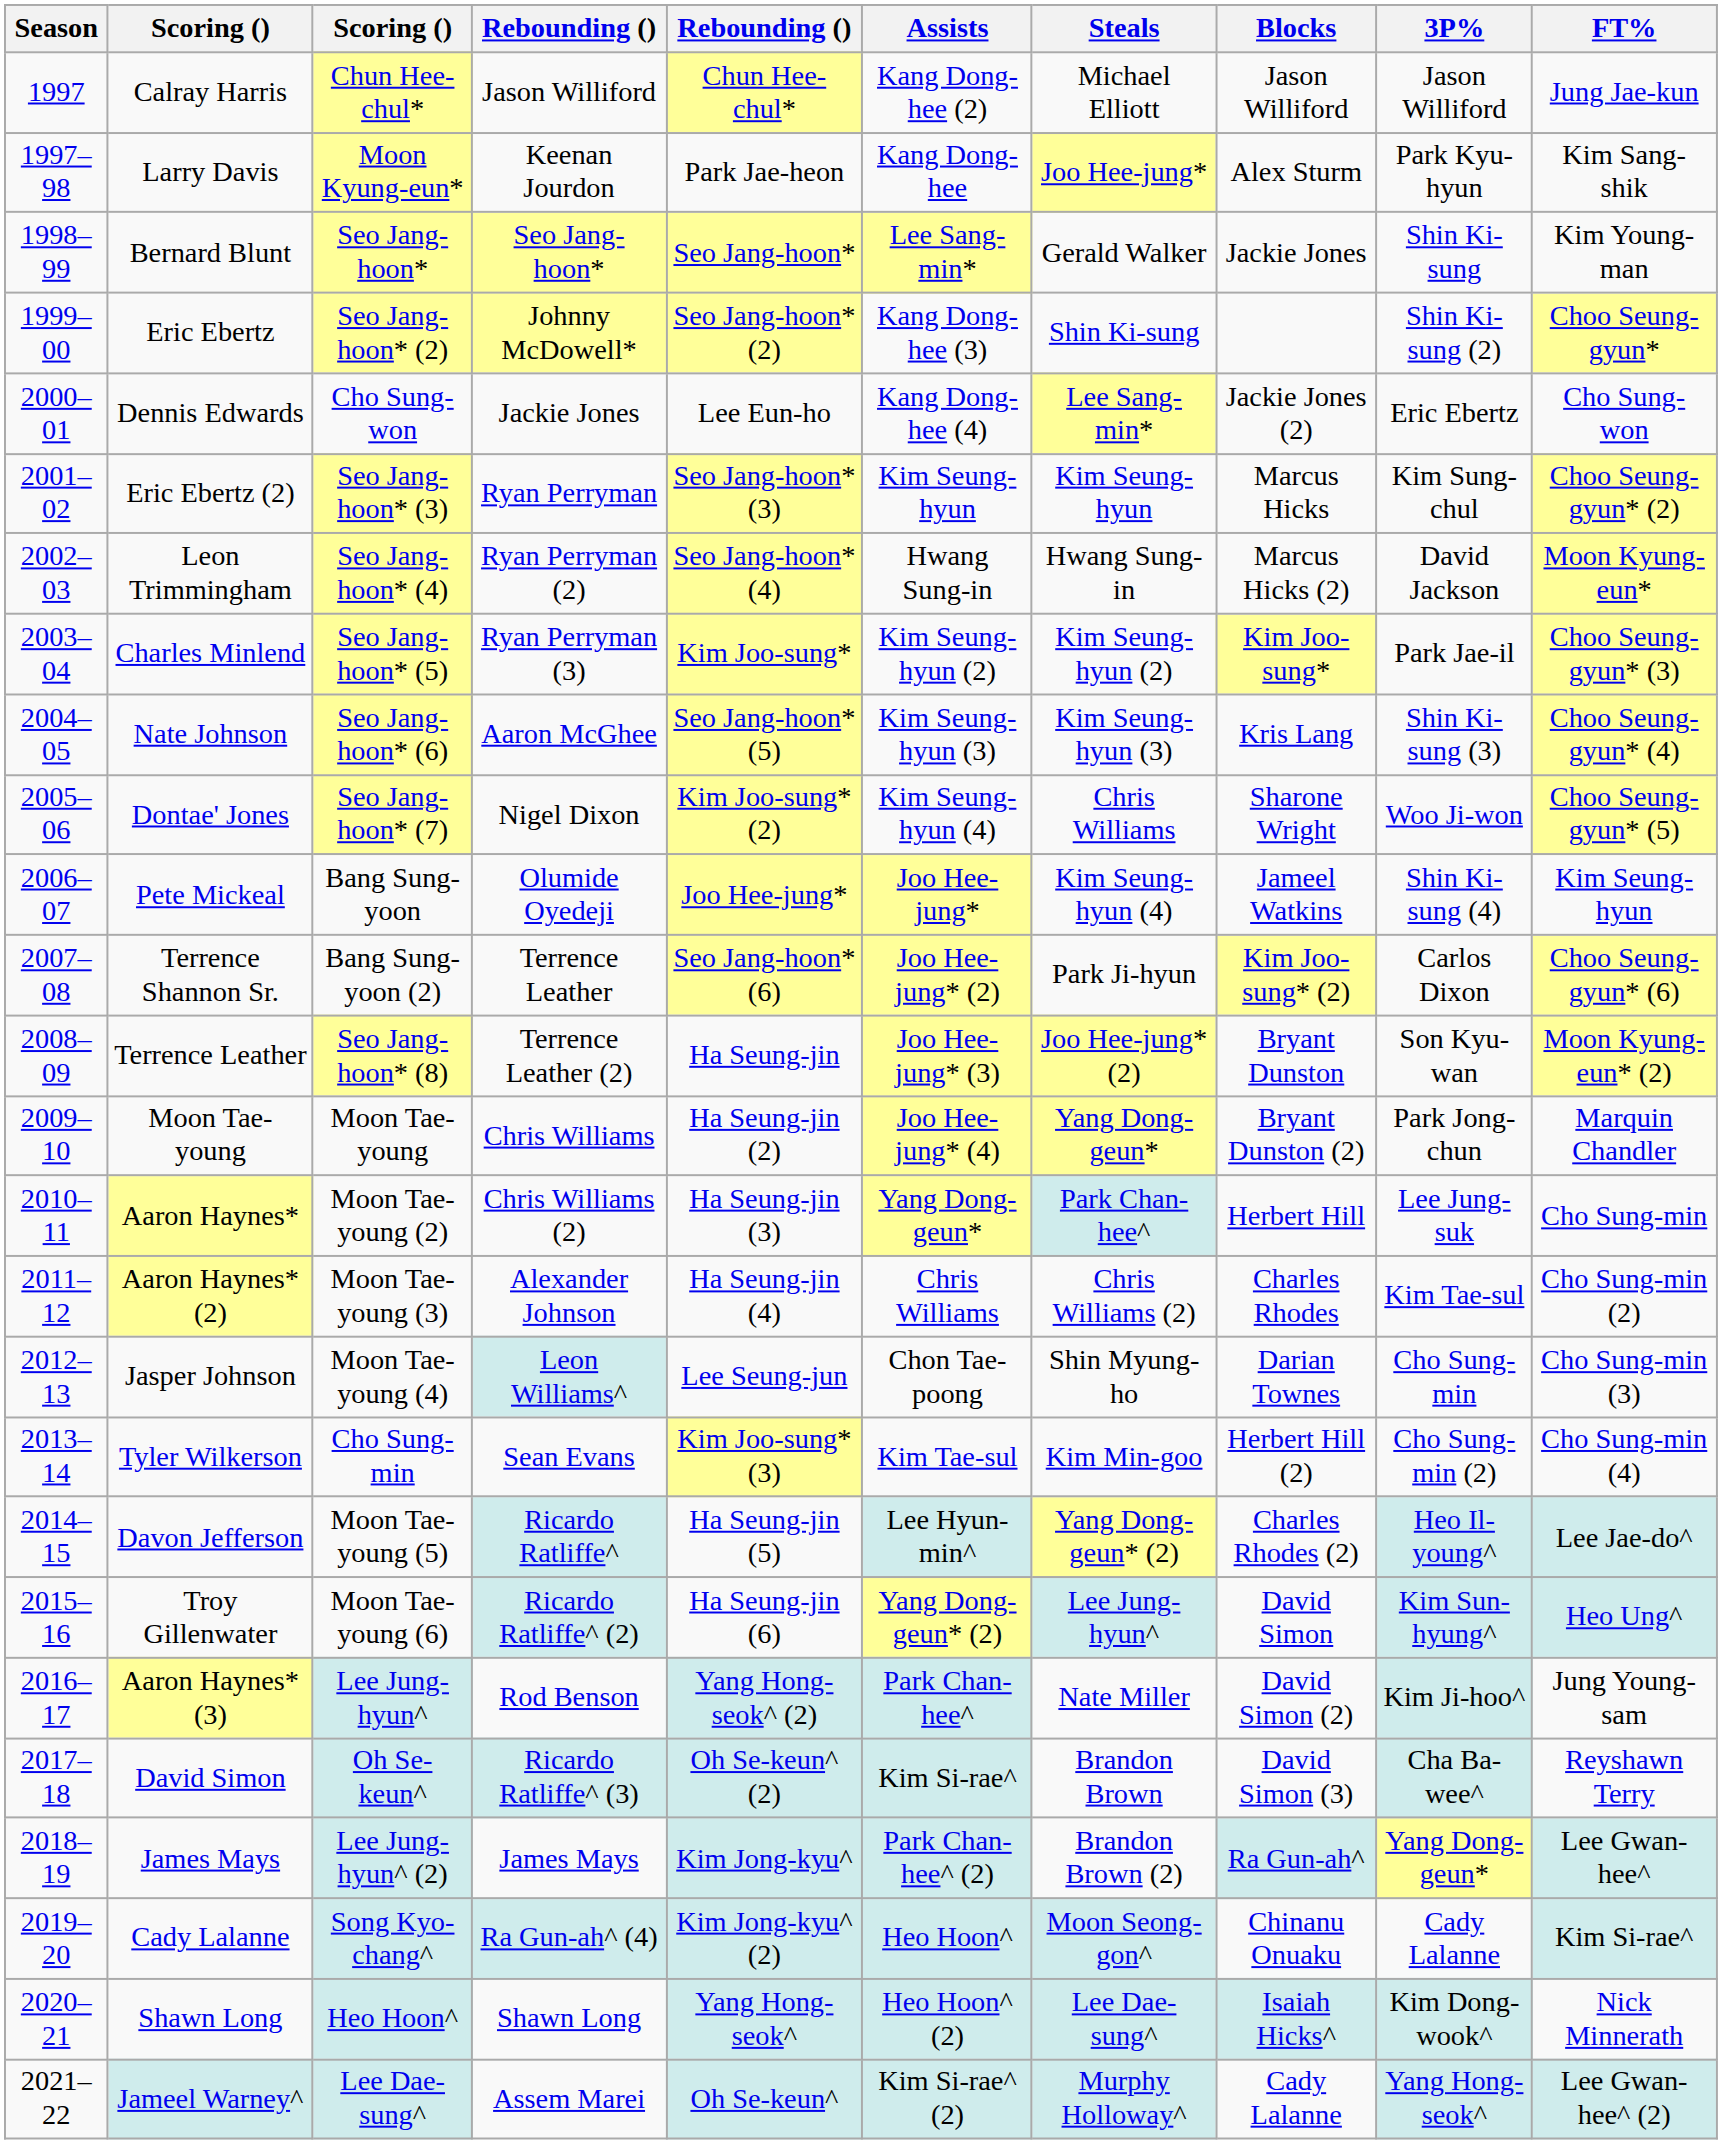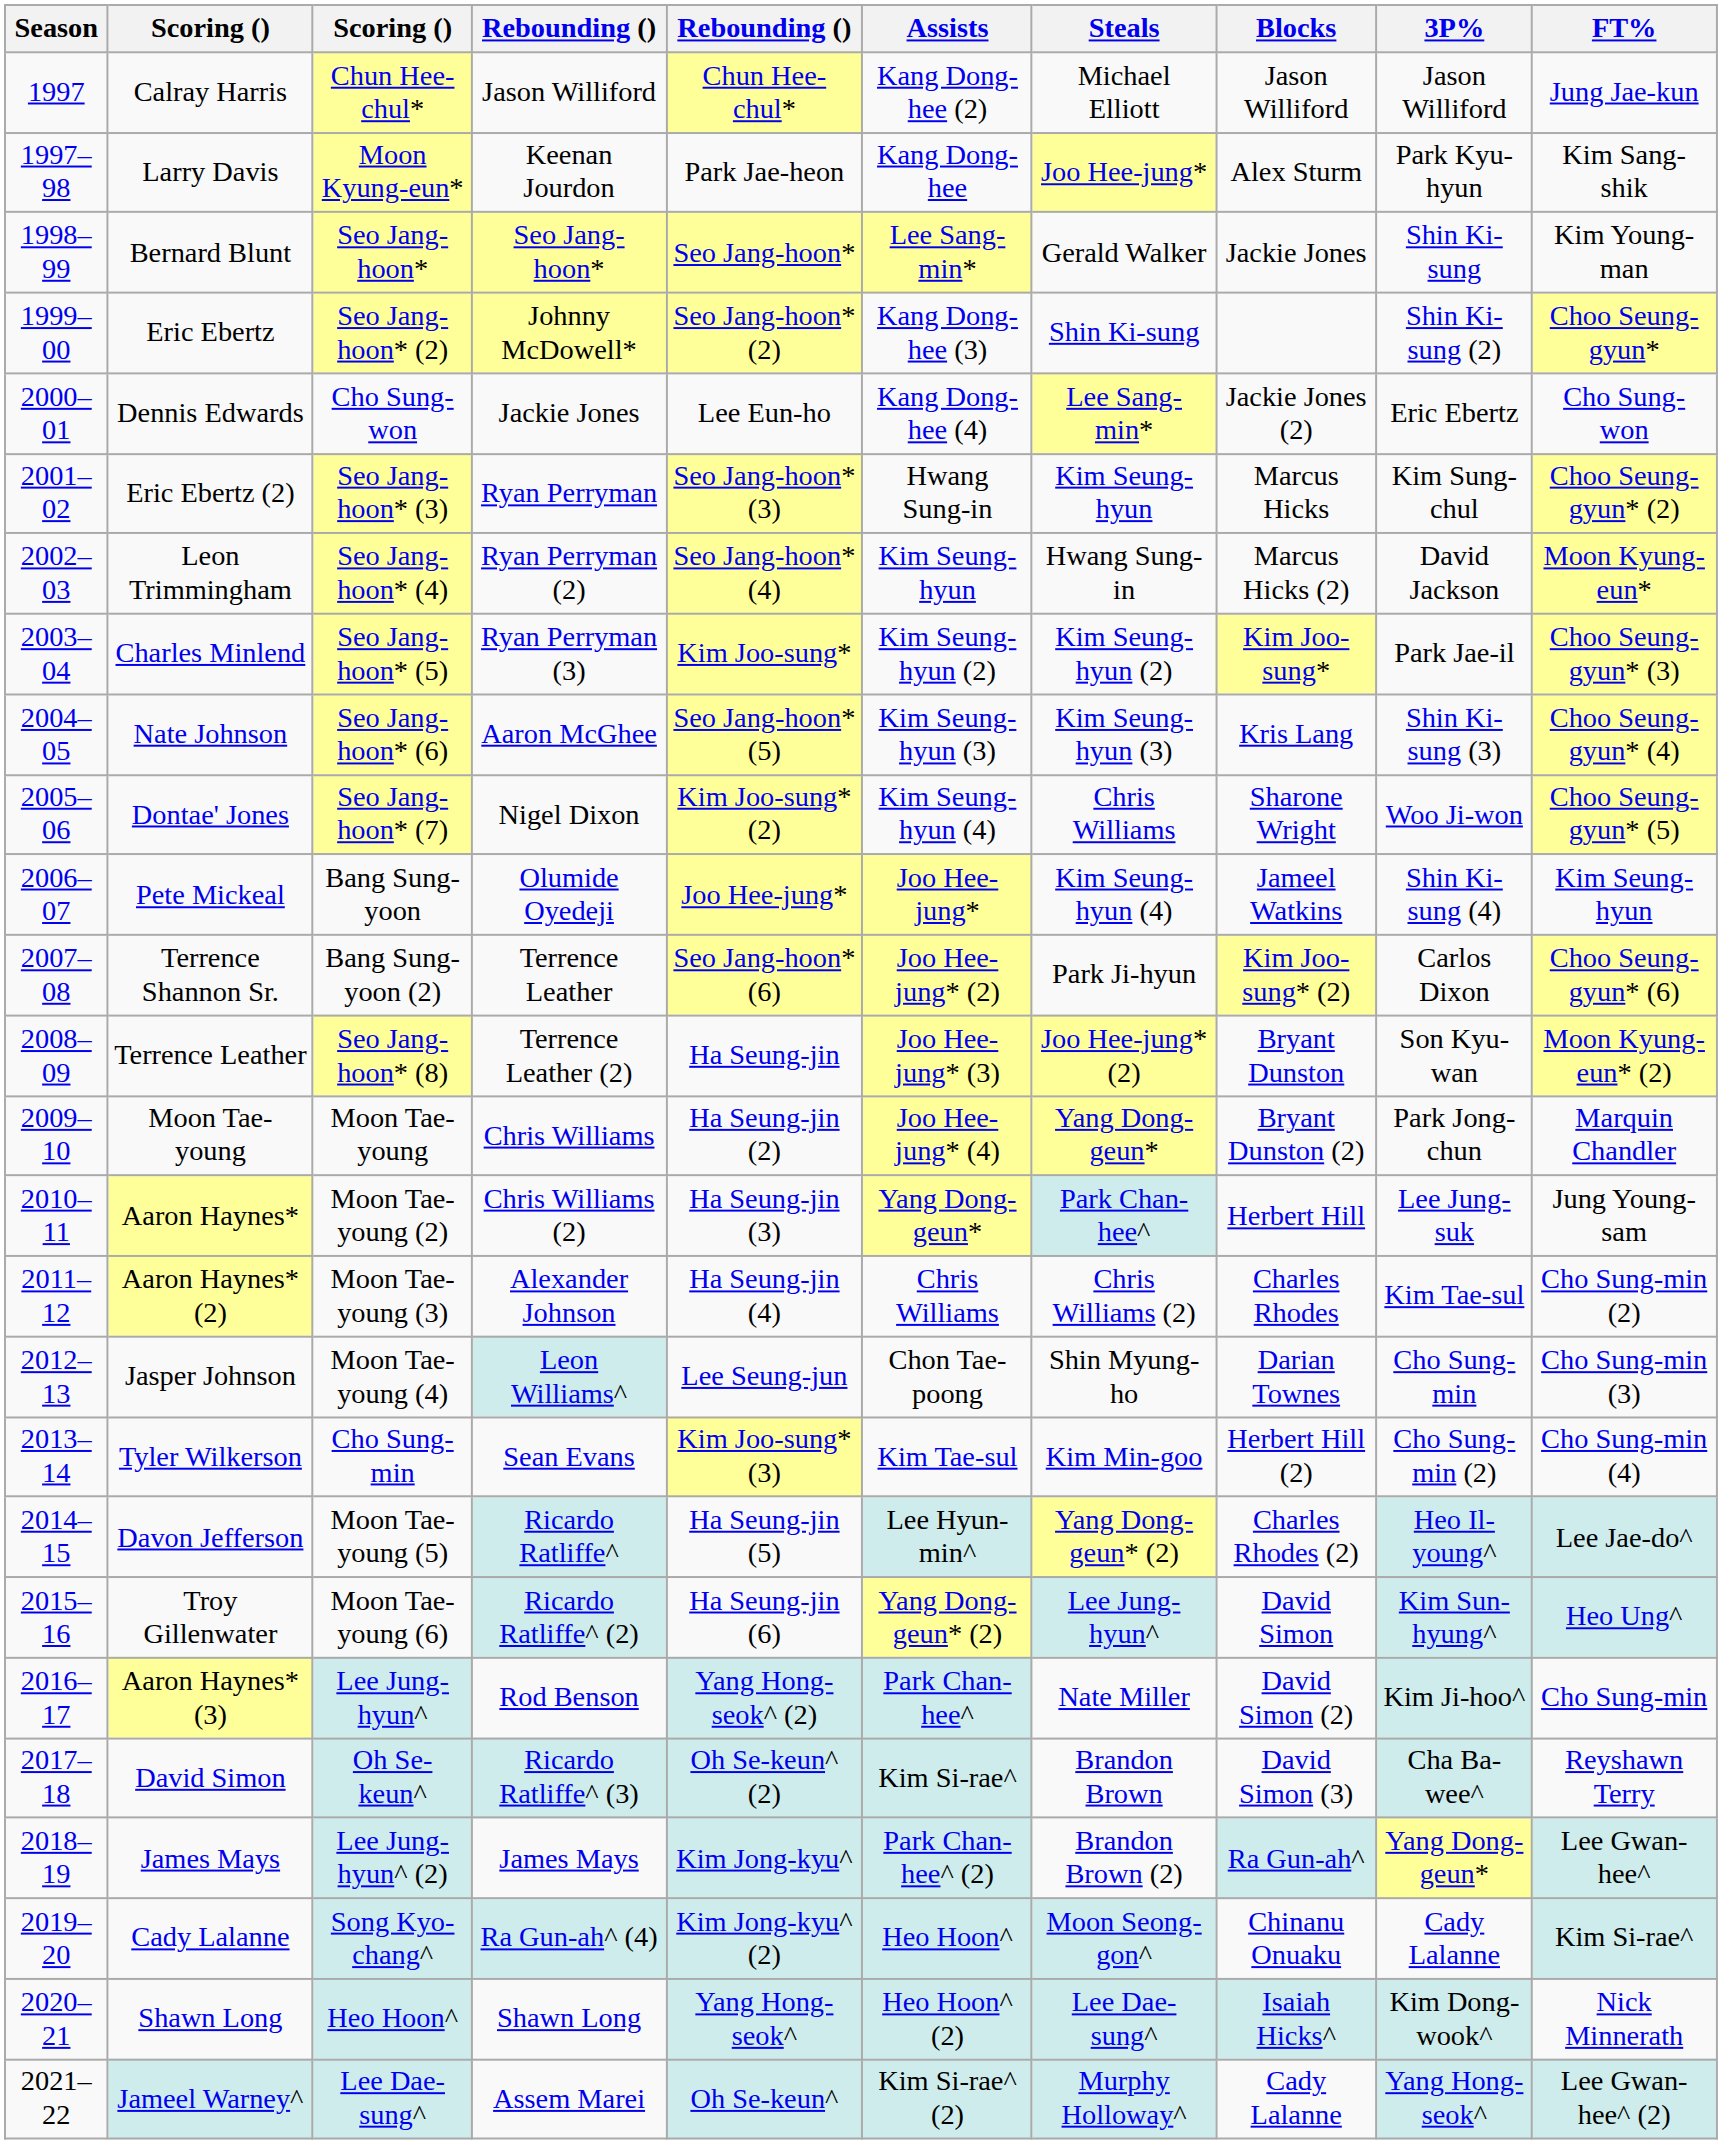Eric Ebertz (2) | Assists: Kim Seung-hyun -> Hwang Sung-in
Leon Trimmingham | Assists: Hwang Sung-in -> Kim Seung-hyun
Aaron Haynes* | FT%: Cho Sung-min -> Jung Young-sam
Aaron Haynes* (3) | FT%: Jung Young-sam -> Cho Sung-min
